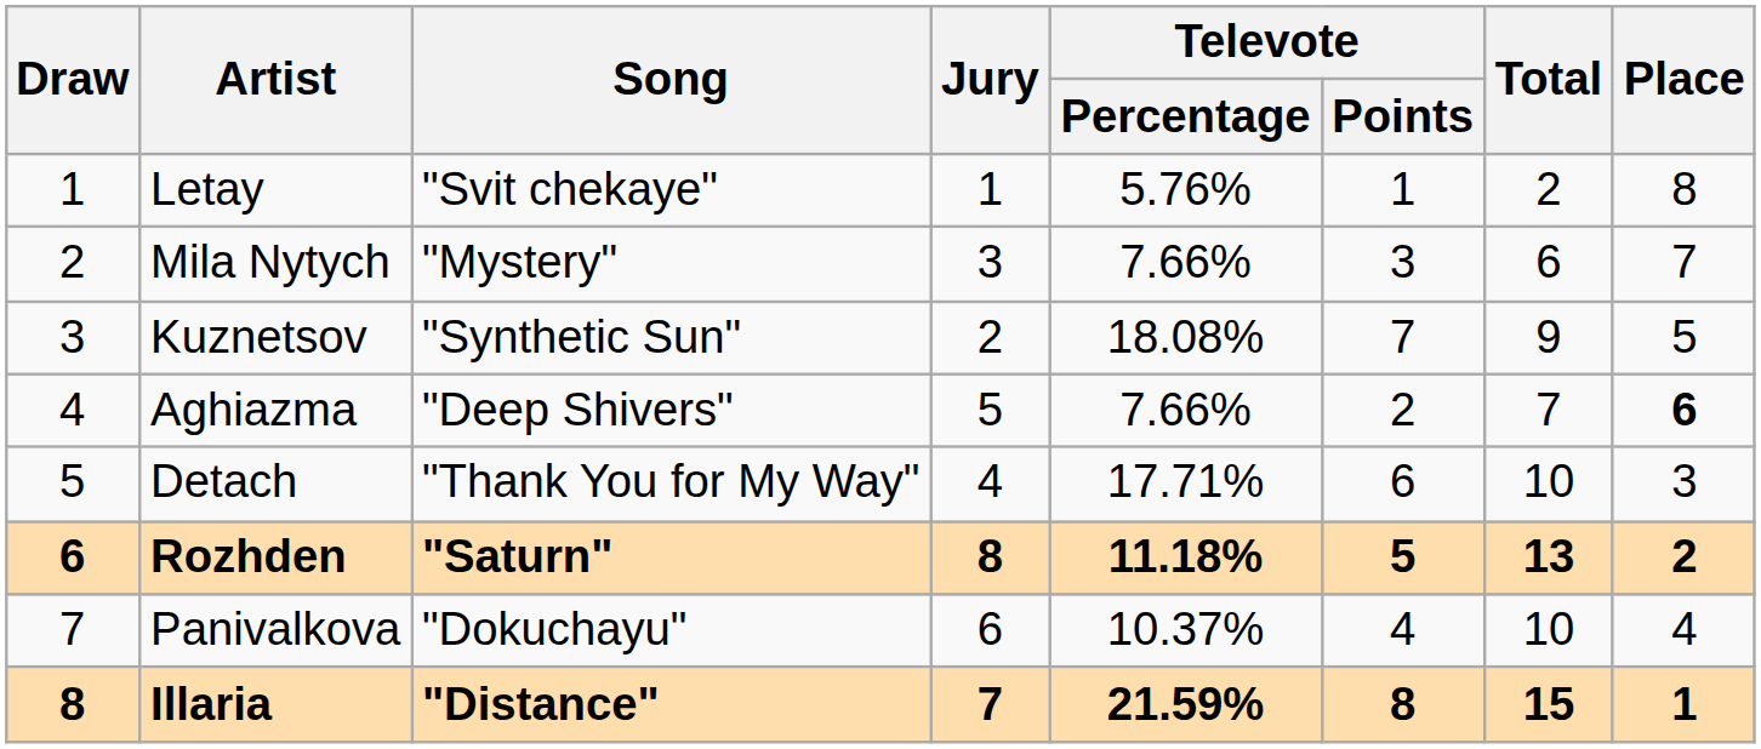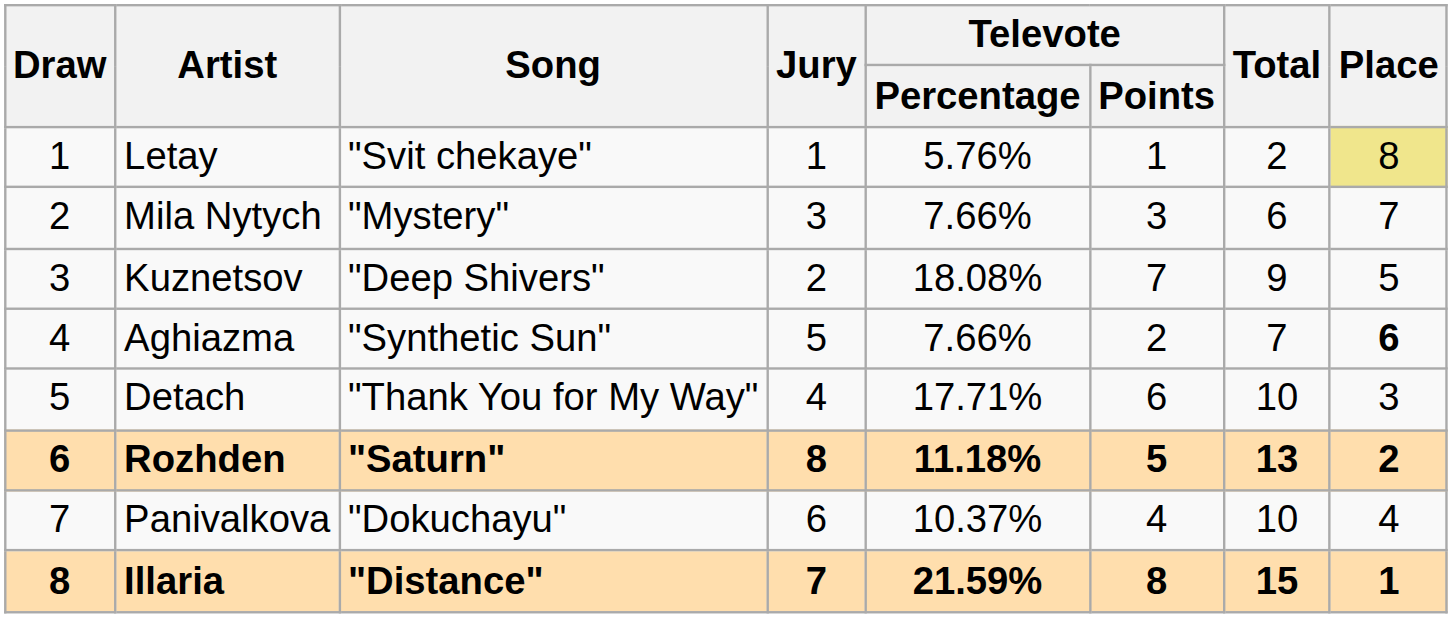Letay | Place: no background -> khaki background
Kuznetsov | Song: "Synthetic Sun" -> "Deep Shivers"
Aghiazma | Song: "Deep Shivers" -> "Synthetic Sun"
